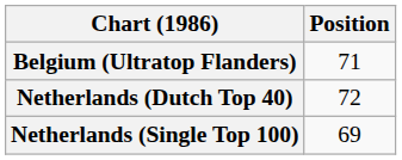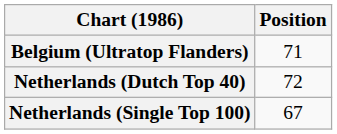Netherlands (Single Top 100) | Position: 69 -> 67
